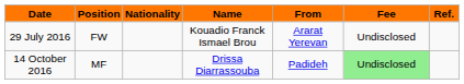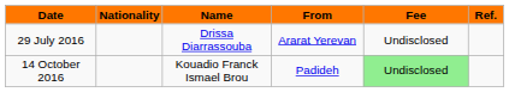- column: Position | FW | MF
29 July 2016 | Name: Kouadio Franck Ismael Brou -> Drissa Diarrassouba
14 October 2016 | Name: Drissa Diarrassouba -> Kouadio Franck Ismael Brou
